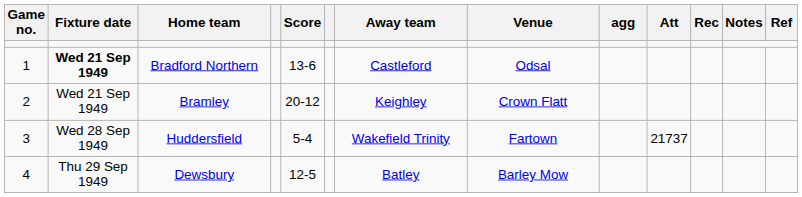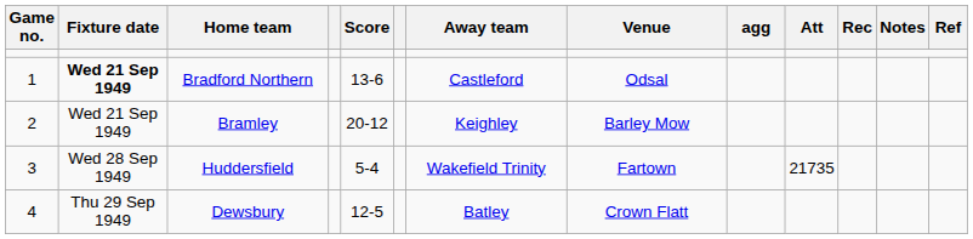Bramley | Venue: Crown Flatt -> Barley Mow
Huddersfield | Att: 21737 -> 21735
Dewsbury | Venue: Barley Mow -> Crown Flatt
